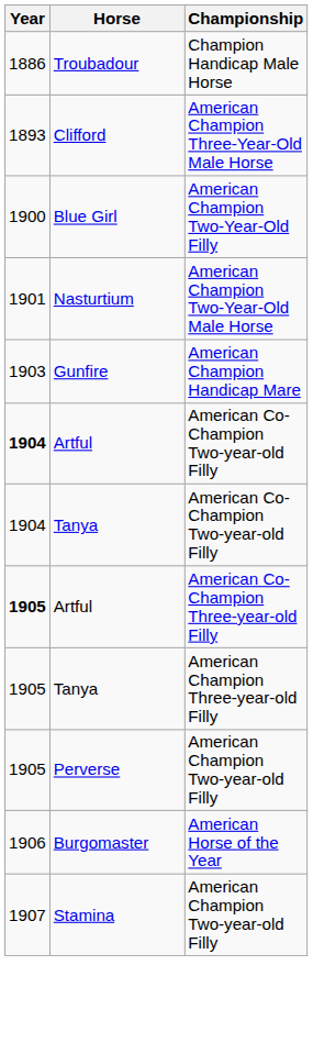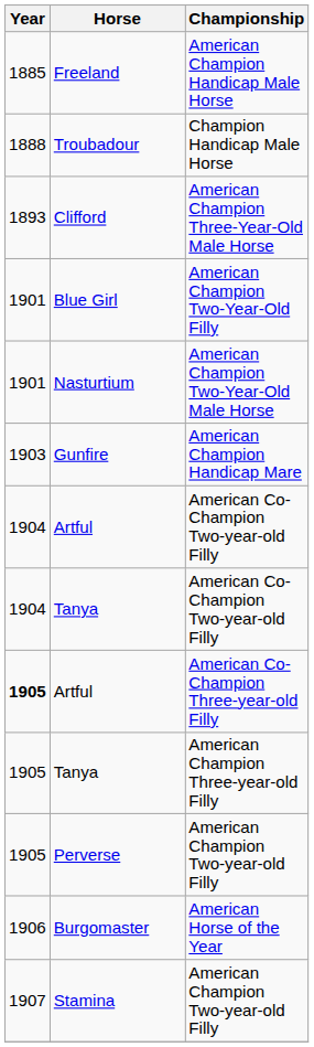+ row: 1885 | Freeland | American Champion Handicap Male Horse
Troubadour | Year: 1886 -> 1888
Blue Girl | Year: 1900 -> 1901
Artful / American Co-Champion Two-year-old Filly | Year: bold -> normal
